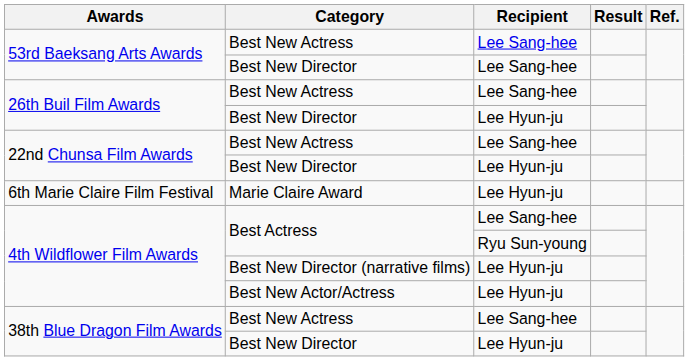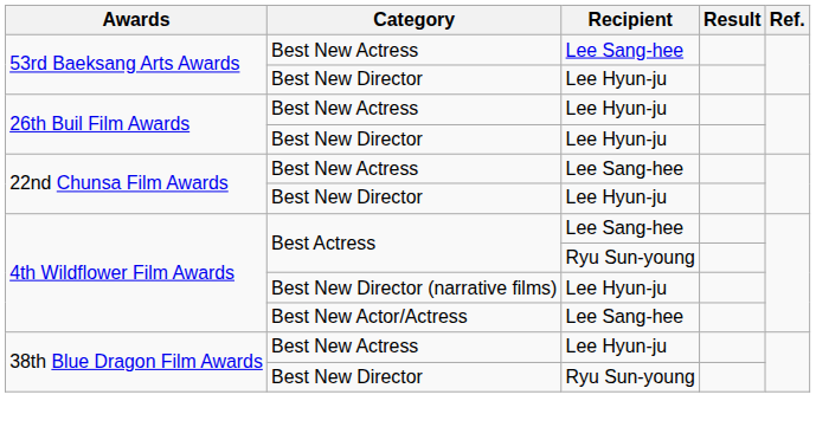53rd Baeksang Arts Awards / Best New Director | Recipient: Lee Sang-hee -> Lee Hyun-ju
26th Buil Film Awards / Best New Actress | Recipient: Lee Sang-hee -> Lee Hyun-ju
- row: 6th Marie Claire Film Festival | Marie Claire Award | Lee Hyun-ju
4th Wildflower Film Awards / Best New Actor/Actress | Recipient: Lee Hyun-ju -> Lee Sang-hee
38th Blue Dragon Film Awards / Best New Actress | Recipient: Lee Sang-hee -> Lee Hyun-ju
38th Blue Dragon Film Awards / Best New Director | Recipient: Lee Hyun-ju -> Ryu Sun-young
